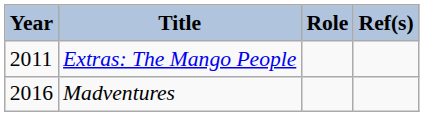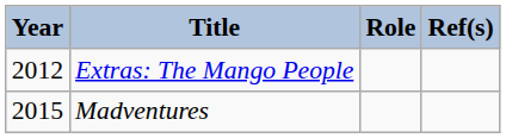Extras: The Mango People | Year: 2011 -> 2012
Madventures | Year: 2016 -> 2015
